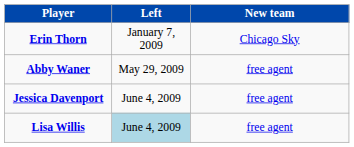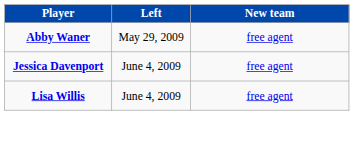- row: Erin Thorn | January 7, 2009 | Chicago Sky
Lisa Willis | Left: lightblue background -> no background
